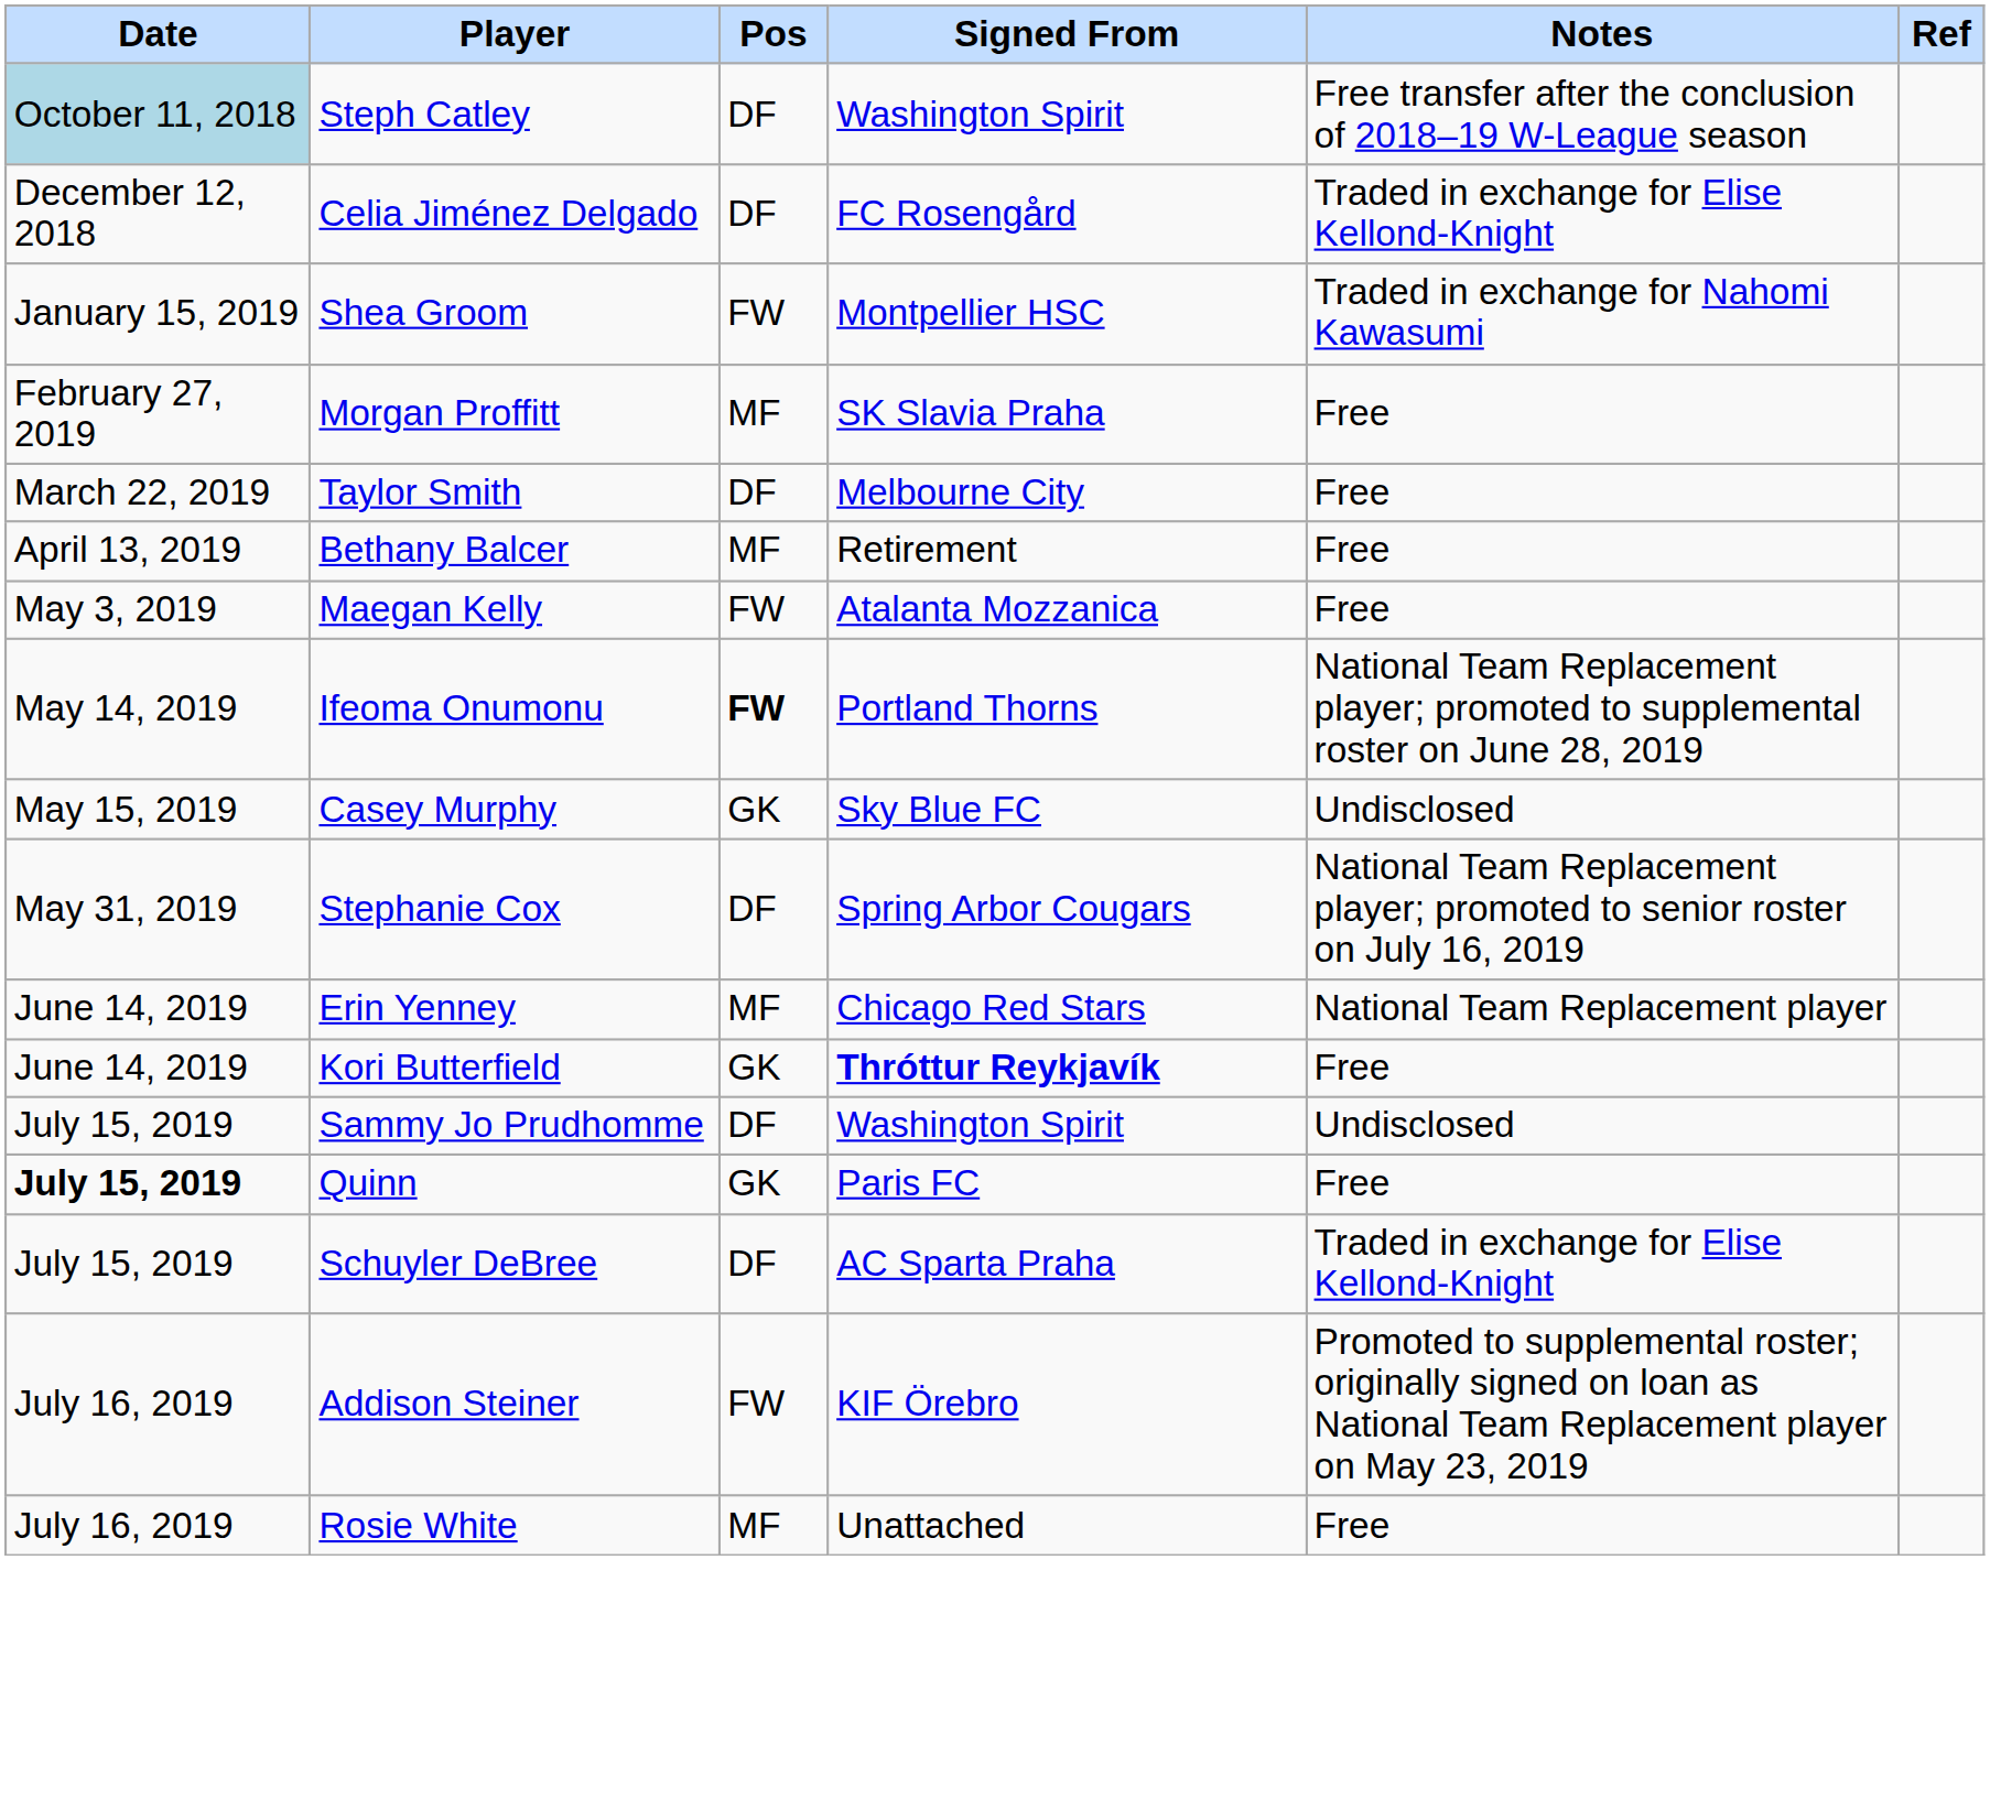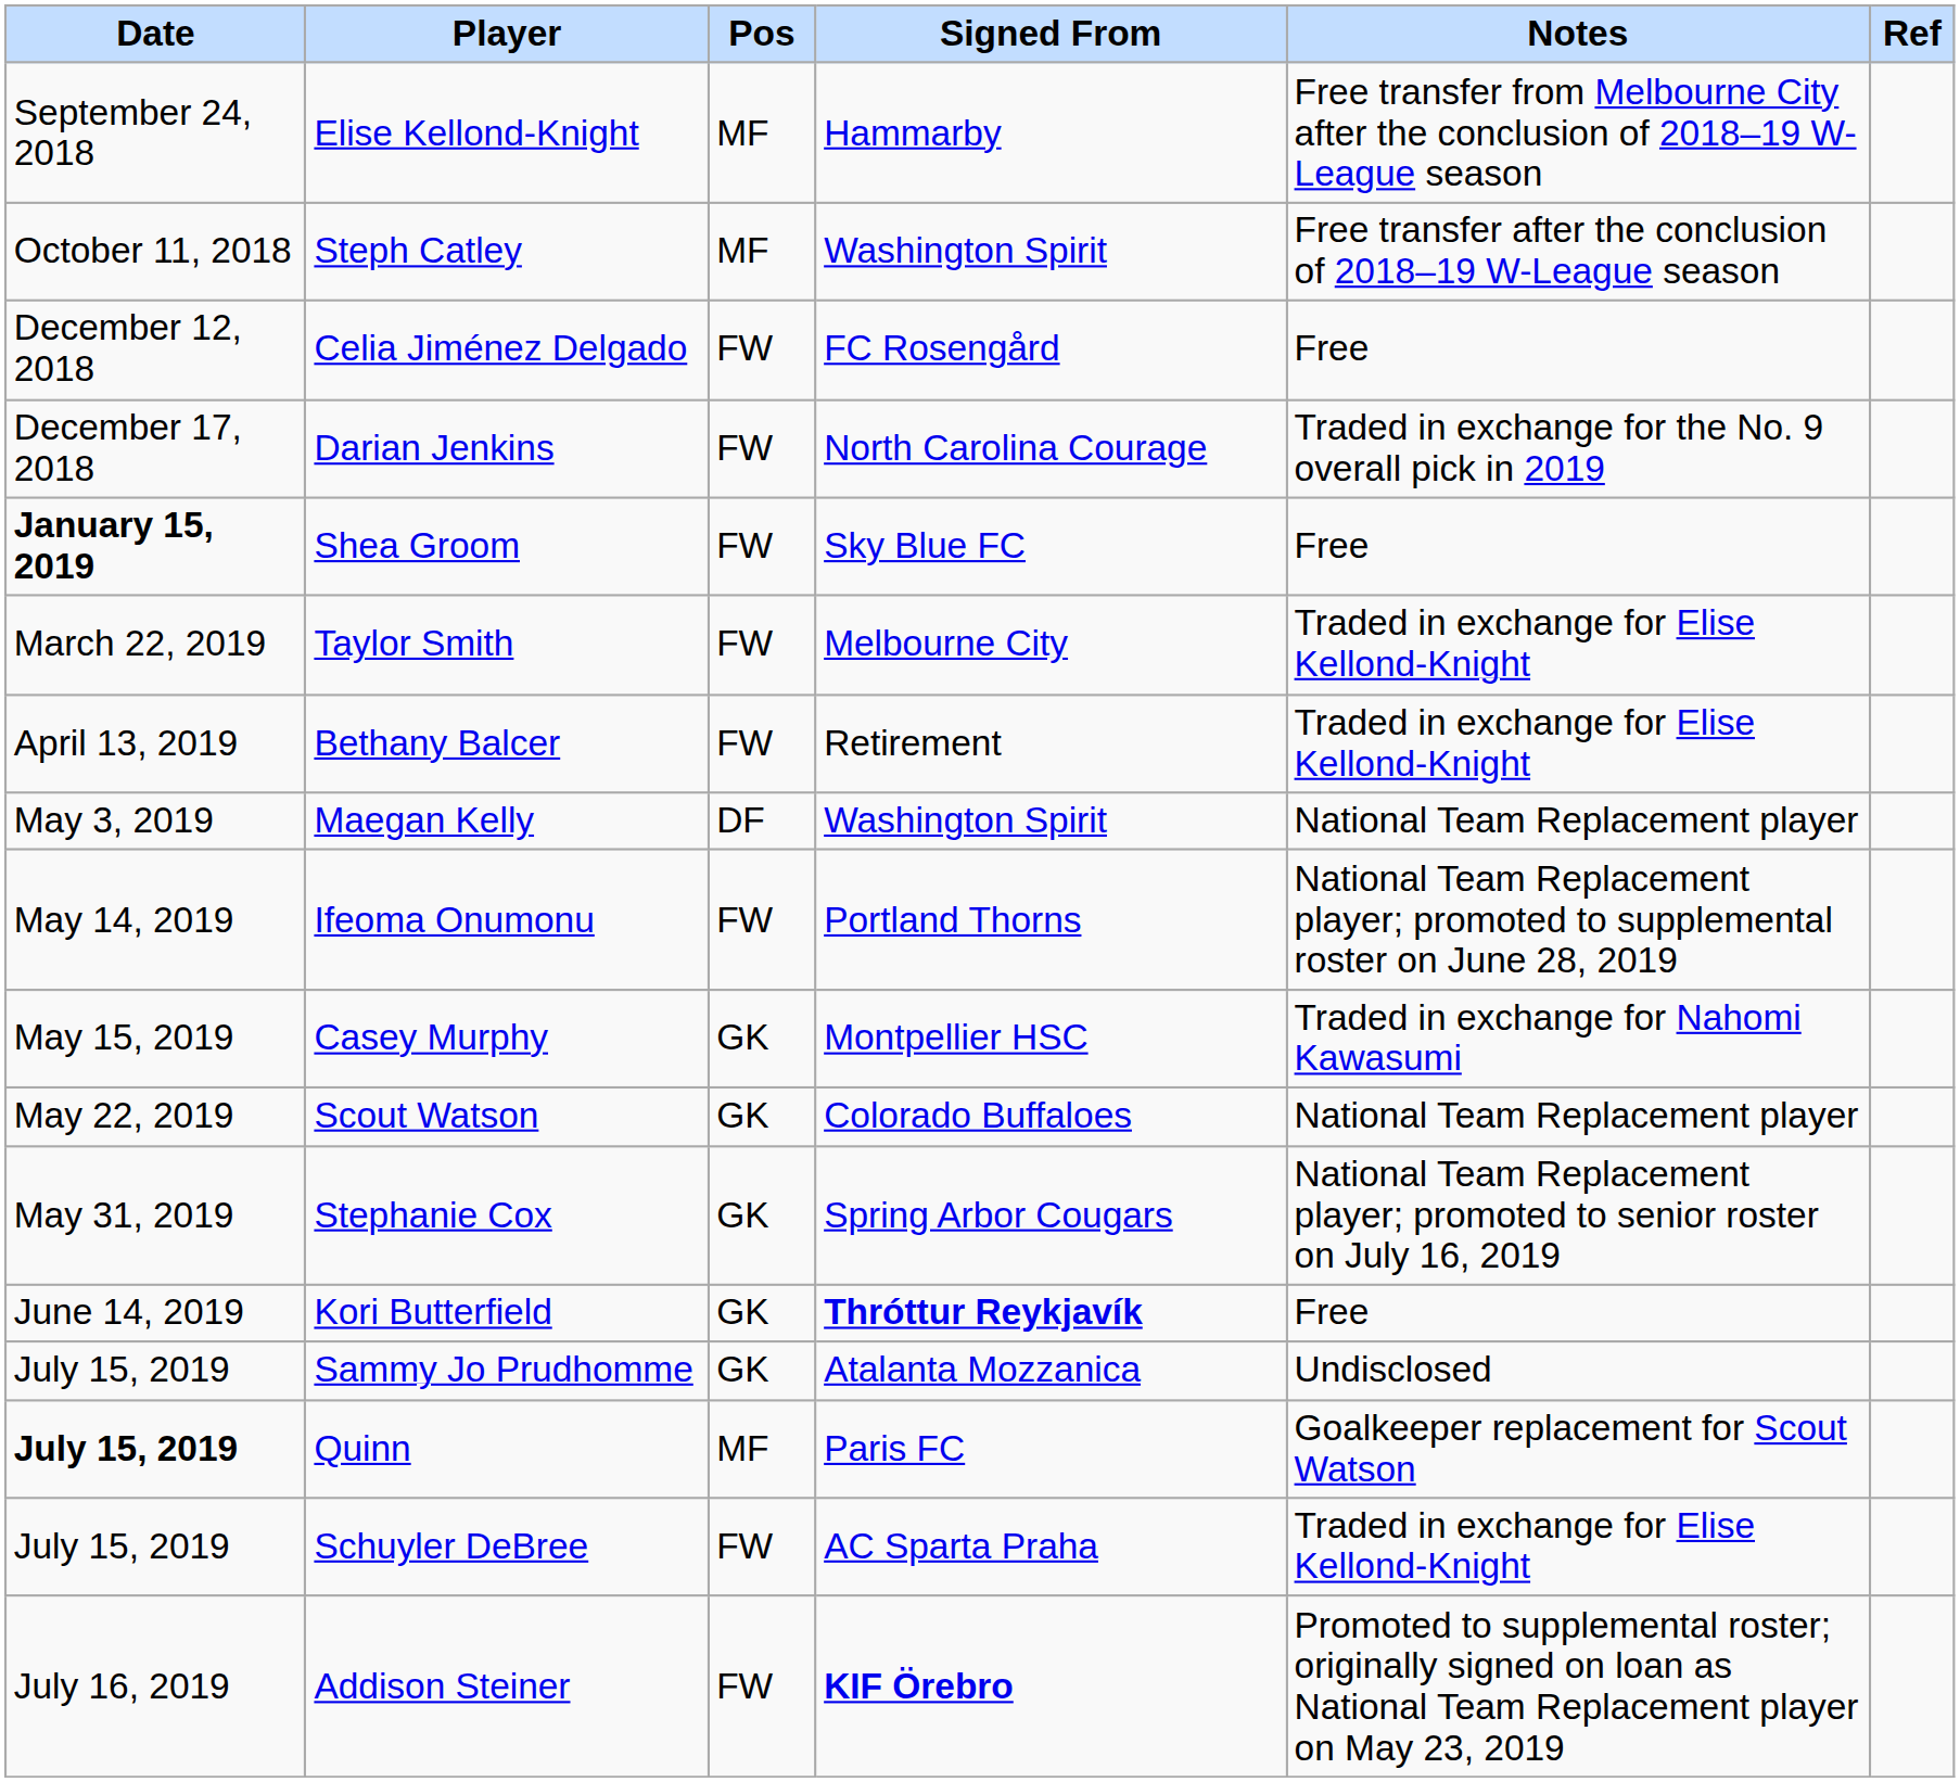+ row: September 24, 2018 | Elise Kellond-Knight | MF | Hammarby | Free transfer from Melbourne City after the conclusion of 2018–19 W-League season
Steph Catley | Date: lightblue background -> no background
Steph Catley | Pos: DF -> MF
Celia Jiménez Delgado | Pos: DF -> FW
Celia Jiménez Delgado | Notes: Traded in exchange for Elise Kellond-Knight -> Free
+ row: December 17, 2018 | Darian Jenkins | FW | North Carolina Courage | Traded in exchange for the No. 9 overall pick in 2019
Shea Groom | Date: normal -> bold
Shea Groom | Signed From: Montpellier HSC -> Sky Blue FC
Shea Groom | Notes: Traded in exchange for Nahomi Kawasumi -> Free
- row: February 27, 2019 | Morgan Proffitt | MF | SK Slavia Praha | Free
Taylor Smith | Pos: DF -> FW
Taylor Smith | Notes: Free -> Traded in exchange for Elise Kellond-Knight
Bethany Balcer | Pos: MF -> FW
Bethany Balcer | Notes: Free -> Traded in exchange for Elise Kellond-Knight
Maegan Kelly | Pos: FW -> DF
Maegan Kelly | Signed From: Atalanta Mozzanica -> Washington Spirit
Maegan Kelly | Notes: Free -> National Team Replacement player
Ifeoma Onumonu | Pos: bold -> normal
Casey Murphy | Signed From: Sky Blue FC -> Montpellier HSC
Casey Murphy | Notes: Undisclosed -> Traded in exchange for Nahomi Kawasumi
+ row: May 22, 2019 | Scout Watson | GK | Colorado Buffaloes | National Team Replacement player
Stephanie Cox | Pos: DF -> GK
- row: June 14, 2019 | Erin Yenney | MF | Chicago Red Stars | National Team Replacement player
Sammy Jo Prudhomme | Pos: DF -> GK
Sammy Jo Prudhomme | Signed From: Washington Spirit -> Atalanta Mozzanica
Quinn | Pos: GK -> MF
Quinn | Notes: Free -> Goalkeeper replacement for Scout Watson
Schuyler DeBree | Pos: DF -> FW
Addison Steiner | Signed From: normal -> bold
- row: July 16, 2019 | Rosie White | MF | Unattached | Free
